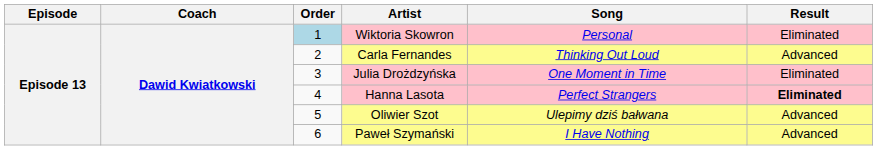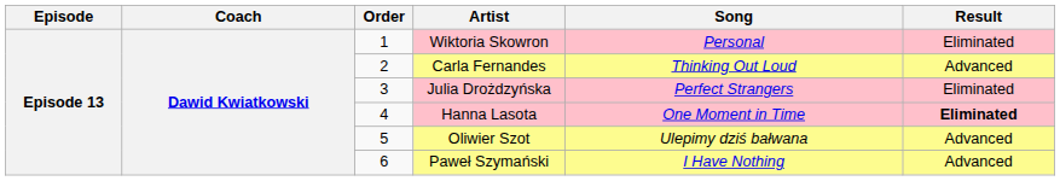Wiktoria Skowron | Order: lightblue background -> no background
Julia Drożdzyńska | Song: One Moment in Time -> Perfect Strangers
Hanna Lasota | Song: Perfect Strangers -> One Moment in Time
